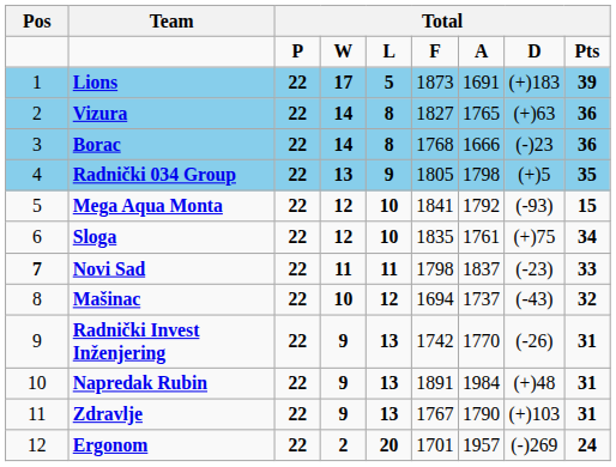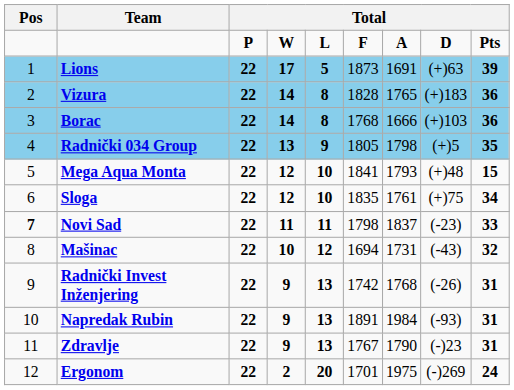Lions | column 8: (+)183 -> (+)63
Vizura | column 6: 1827 -> 1828
Vizura | column 8: (+)63 -> (+)183
Borac | column 8: (-)23 -> (+)103
Mega Aqua Monta | column 7: 1792 -> 1793
Mega Aqua Monta | column 8: (-93) -> (+)48
Mašinac | column 7: 1737 -> 1731
Radnički Invest Inženjering | column 7: 1770 -> 1768
Napredak Rubin | column 8: (+)48 -> (-93)
Zdravlje | column 8: (+)103 -> (-)23
Ergonom | column 7: 1957 -> 1975
